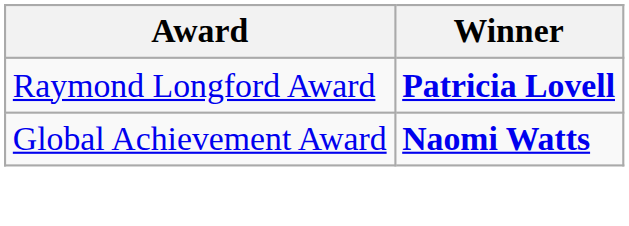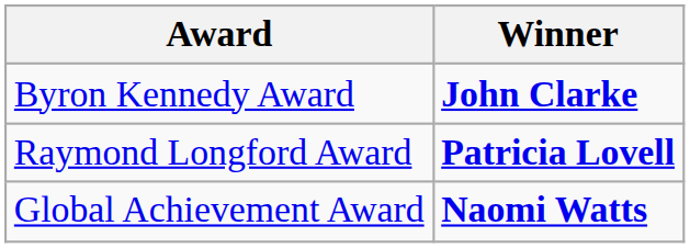+ row: Byron Kennedy Award | John Clarke
